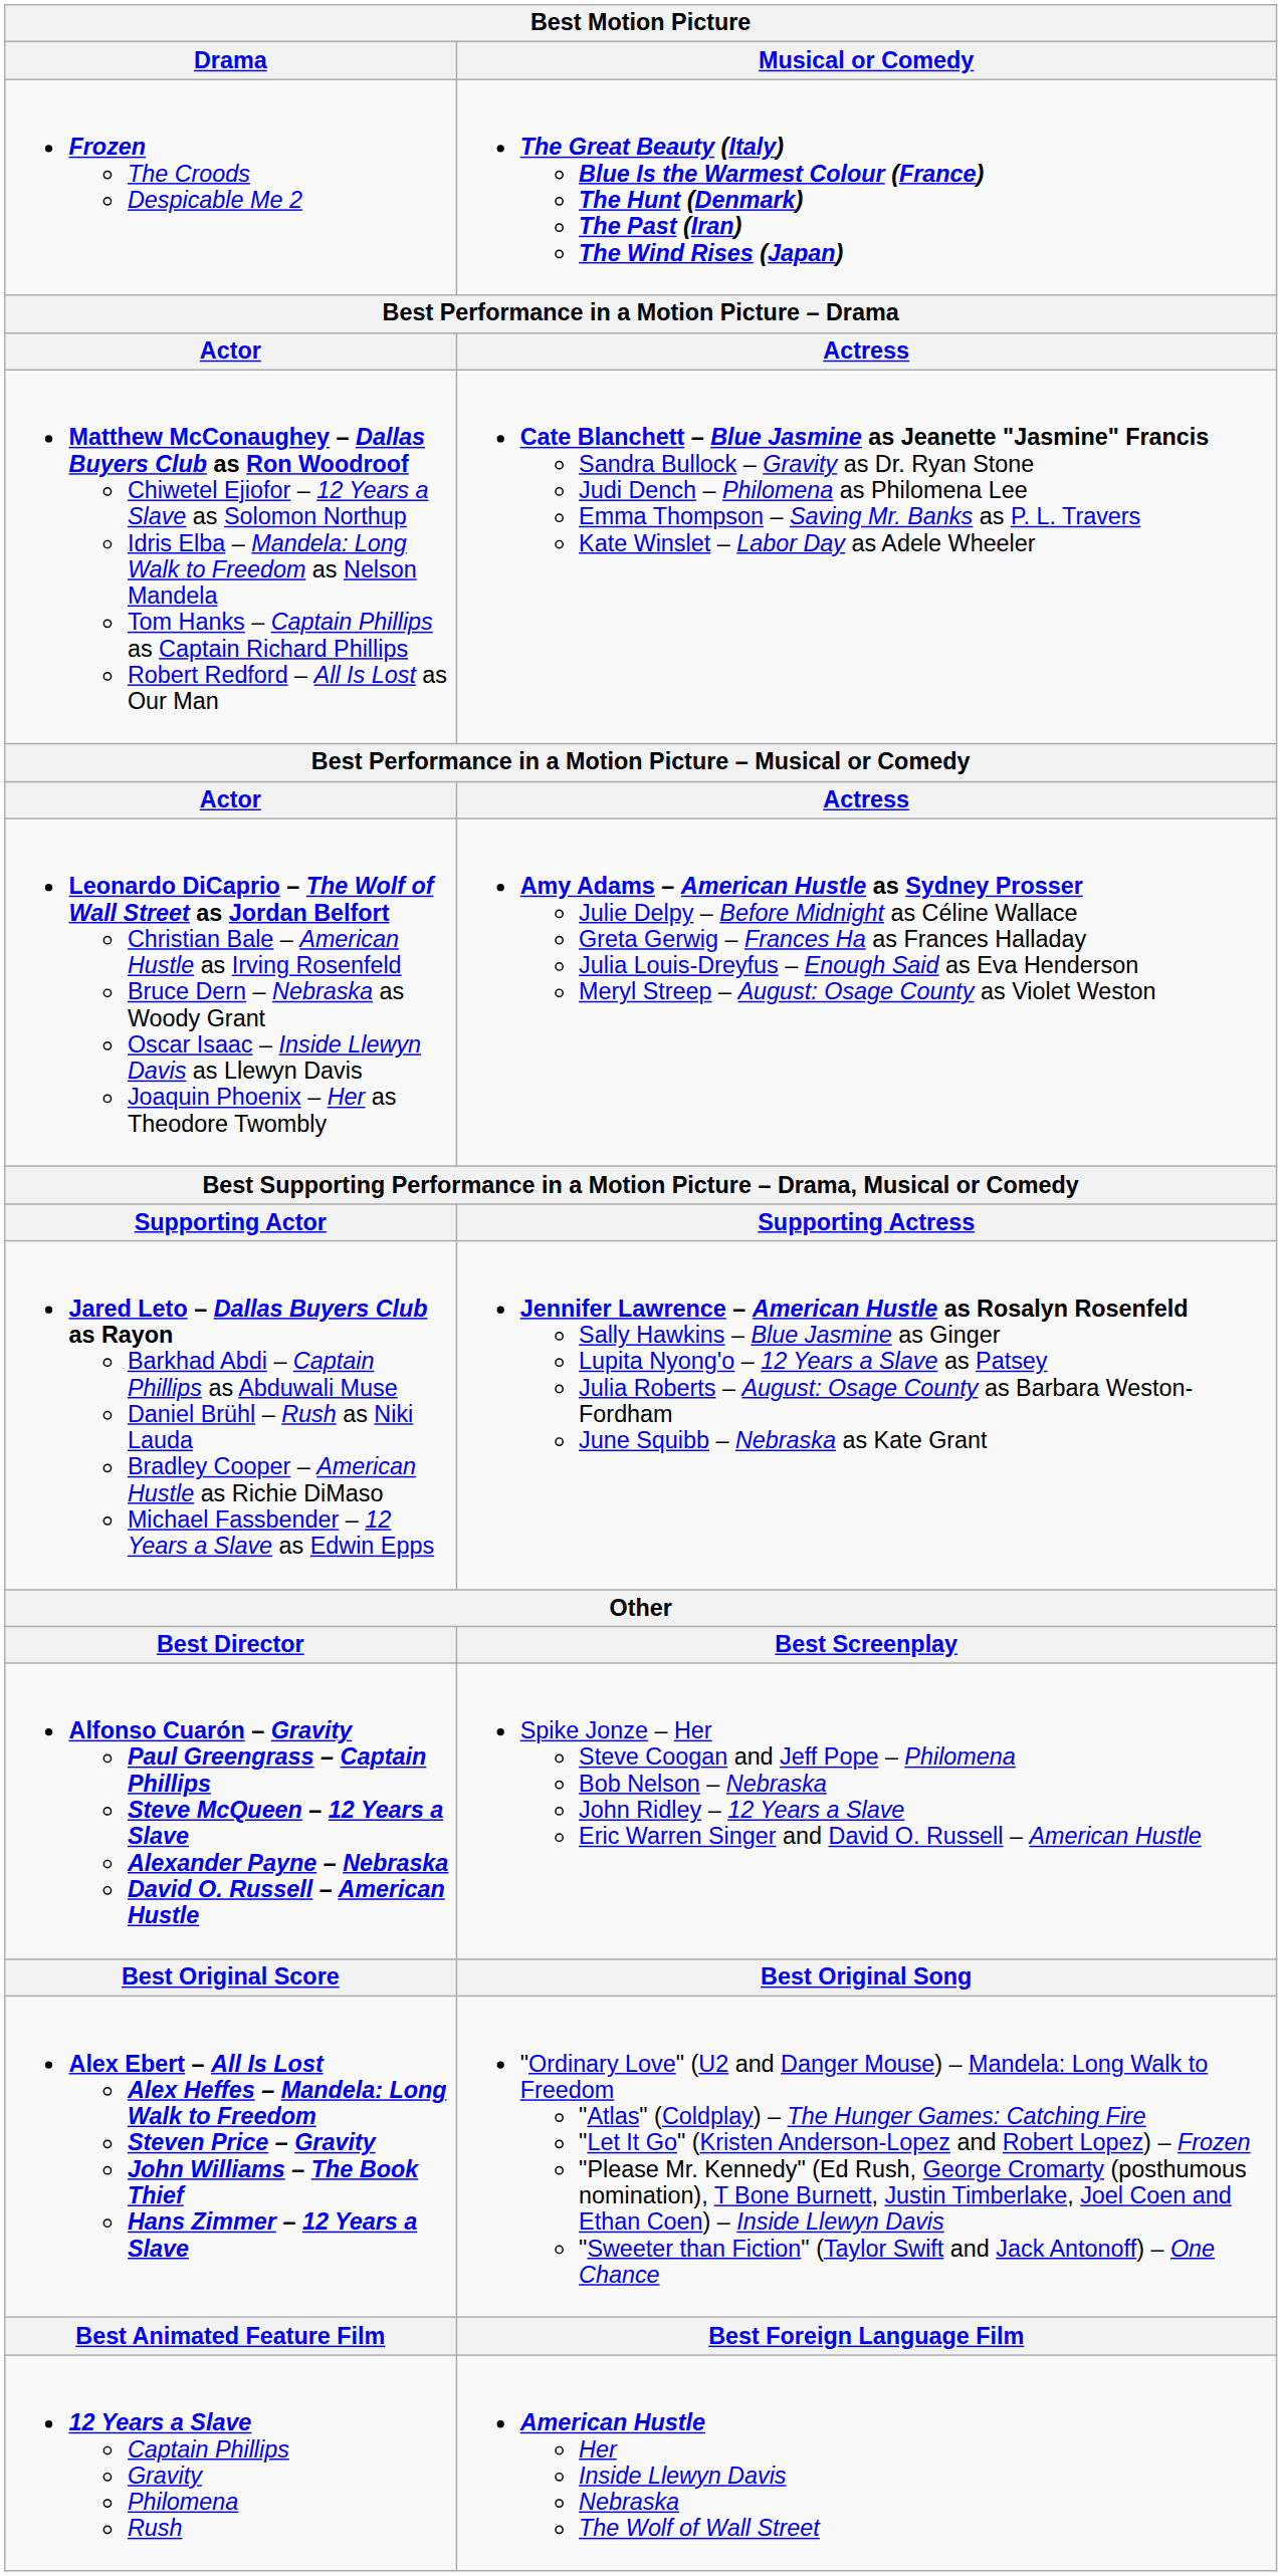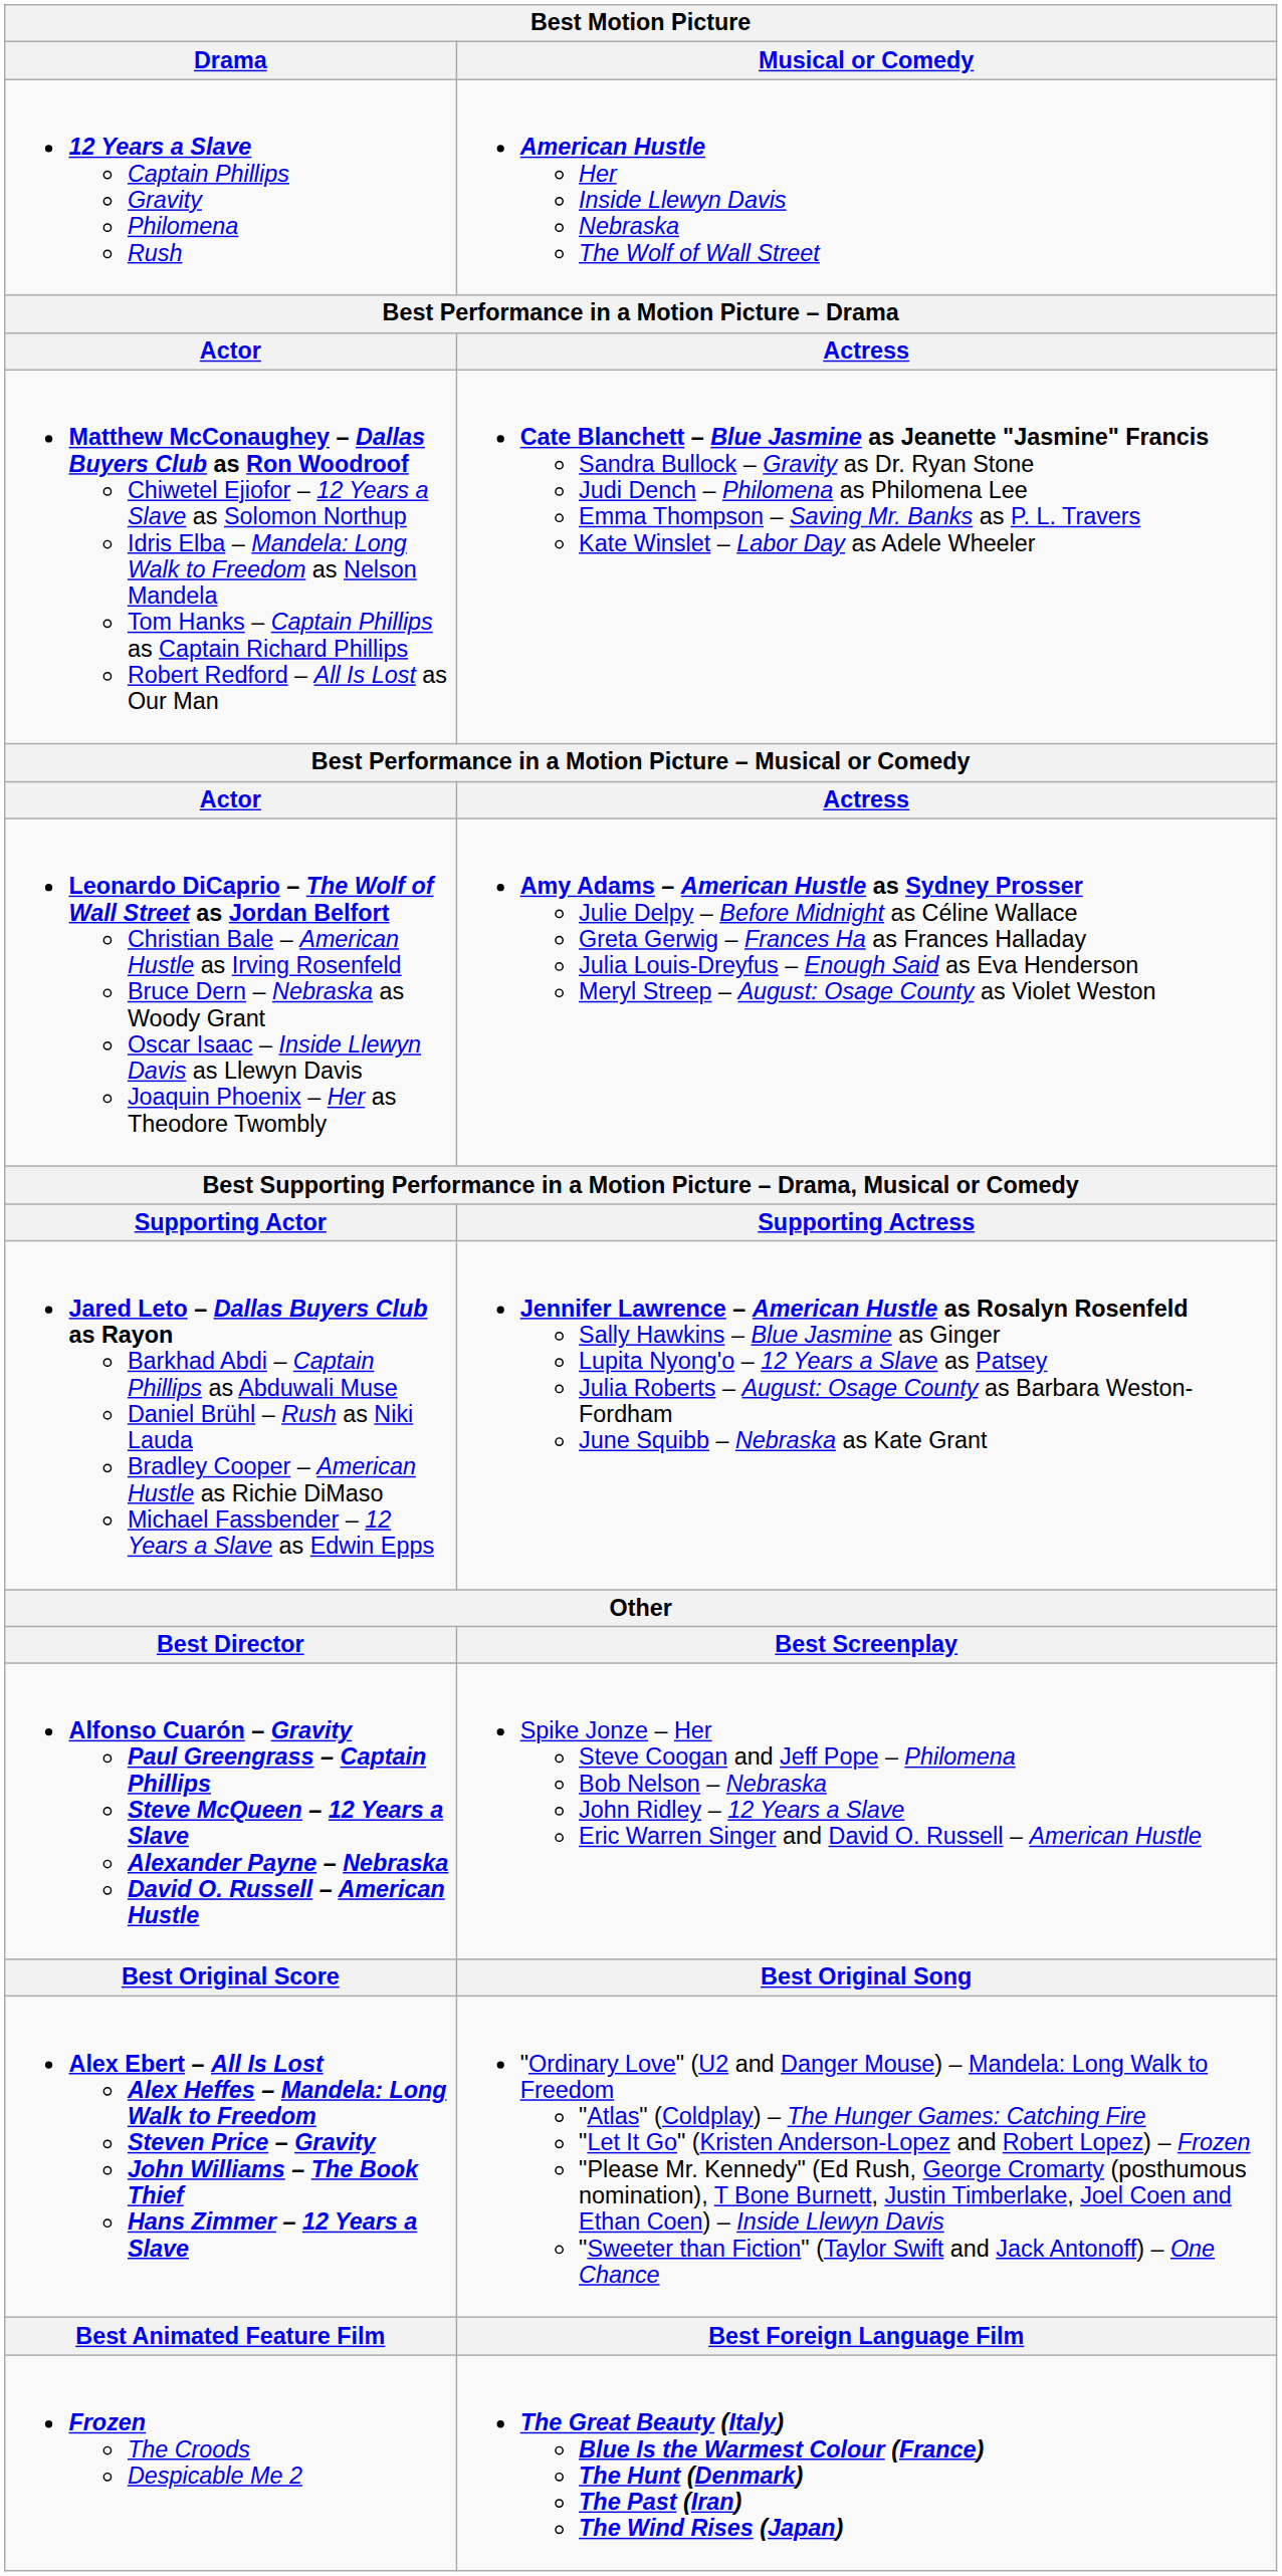rows swapped: 12 Years a Slave Captain Phillips Gravity Philomena Rush <-> Frozen The Croods Despicable Me 2
